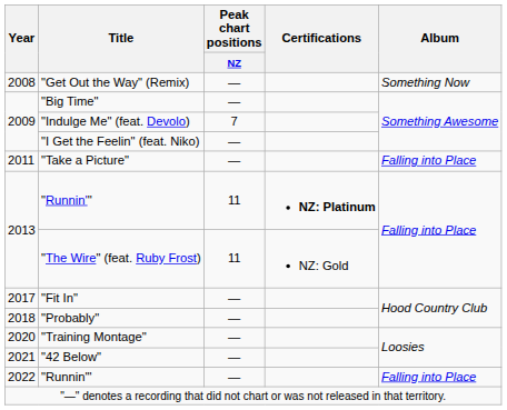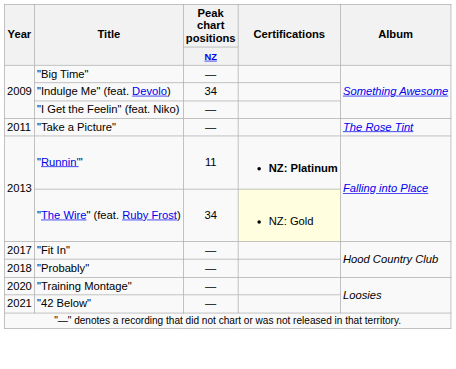- row: 2008 | "Get Out the Way" (Remix) | — | Something Now
"Indulge Me" (feat. Devolo) | Peak chart positions / NZ: 7 -> 34
"Take a Picture" | Album: Falling into Place -> The Rose Tint
"The Wire" (feat. Ruby Frost) | Peak chart positions / NZ: 11 -> 34
"The Wire" (feat. Ruby Frost) | Certifications: no background -> lightyellow background
- row: 2022 | "Runnin'" | — | Falling into Place
